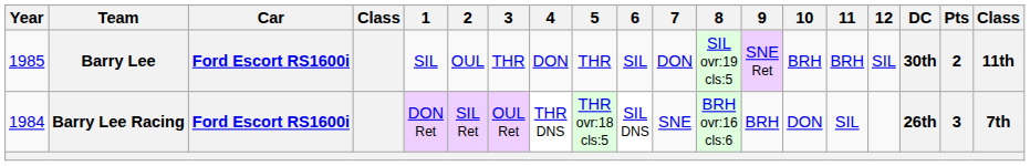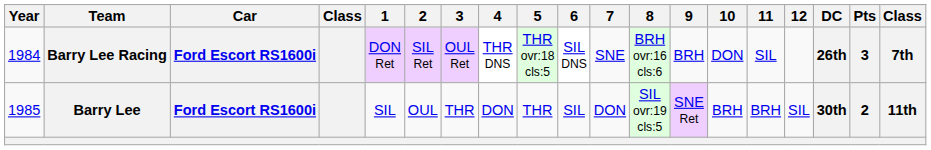rows swapped: Barry Lee Racing <-> Barry Lee
